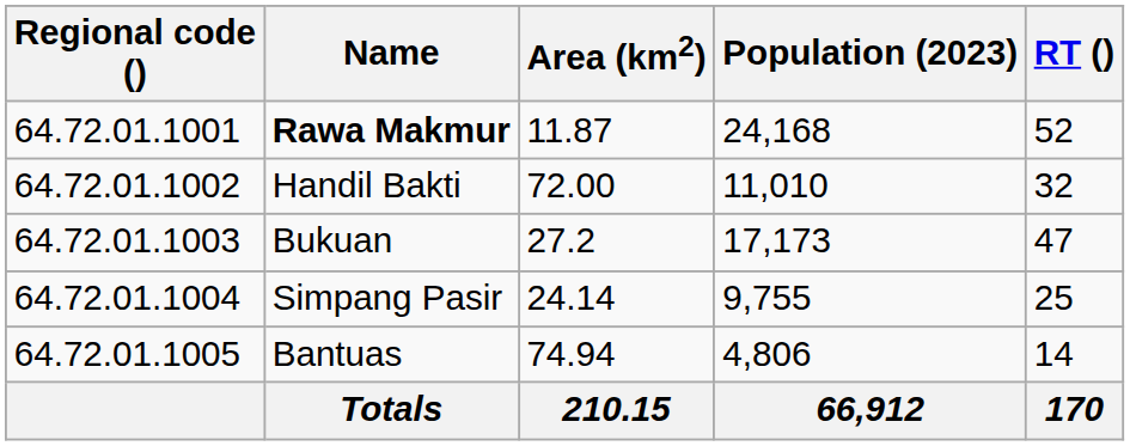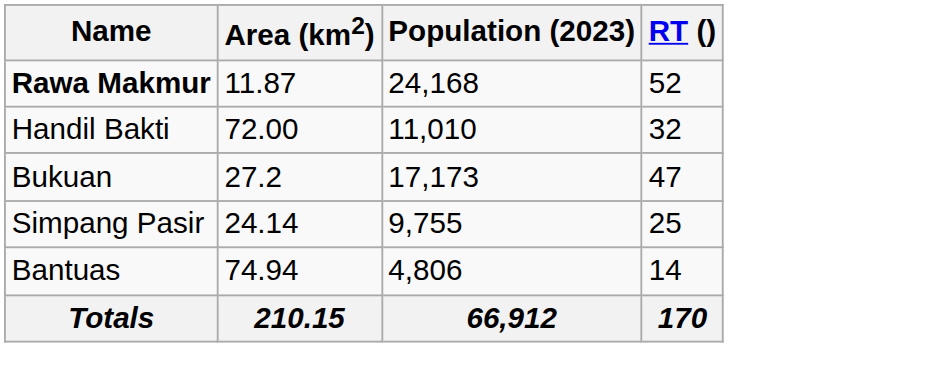- column: Regional code () | 64.72.01.1001 | 64.72.01.1002 | 64.72.01.1003 | 64.72.01.1004 | 64.72.01.1005
